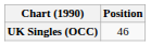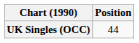UK Singles (OCC) | Position: 46 -> 44
